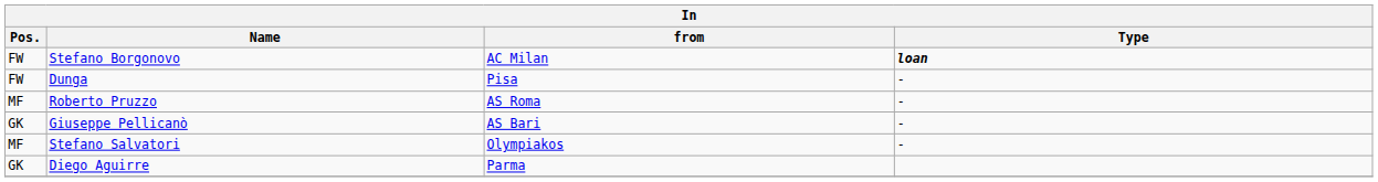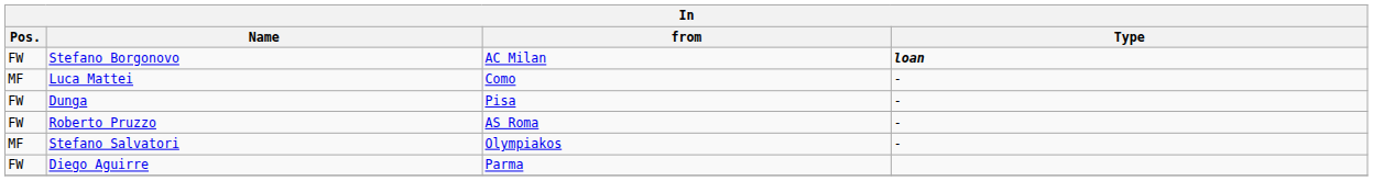+ row: MF | Luca Mattei | Como | -
Roberto Pruzzo | Pos.: MF -> FW
- row: GK | Giuseppe Pellicanò | AS Bari | -
Diego Aguirre | Pos.: GK -> FW
